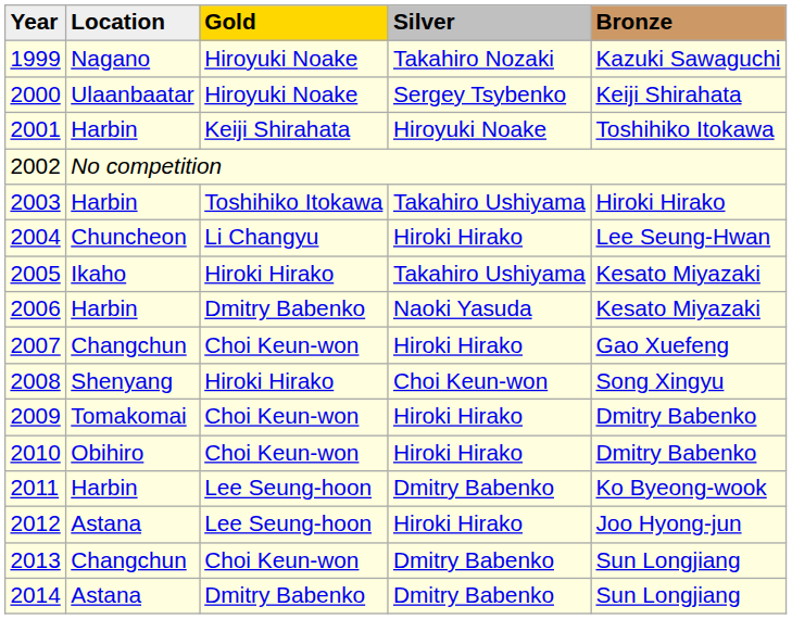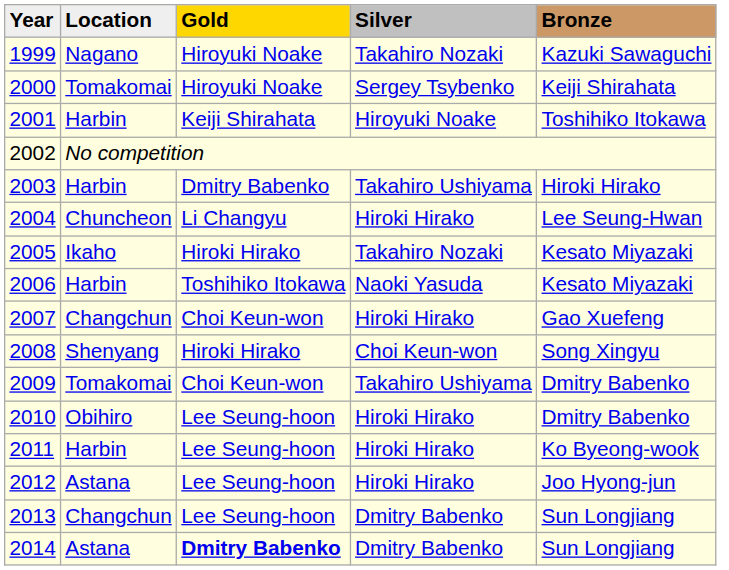2000 | Location: Ulaanbaatar -> Tomakomai
2003 | Gold: Toshihiko Itokawa -> Dmitry Babenko
2005 | Silver: Takahiro Ushiyama -> Takahiro Nozaki
2006 | Gold: Dmitry Babenko -> Toshihiko Itokawa
2009 | Silver: Hiroki Hirako -> Takahiro Ushiyama
2010 | Gold: Choi Keun-won -> Lee Seung-hoon
2011 | Silver: Dmitry Babenko -> Hiroki Hirako
2013 | Gold: Choi Keun-won -> Lee Seung-hoon
2014 | Gold: normal -> bold
